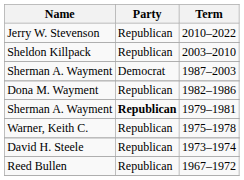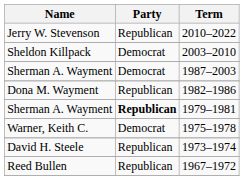2003–2010 | Party: Republican -> Democrat
1975–1978 | Party: Republican -> Democrat
